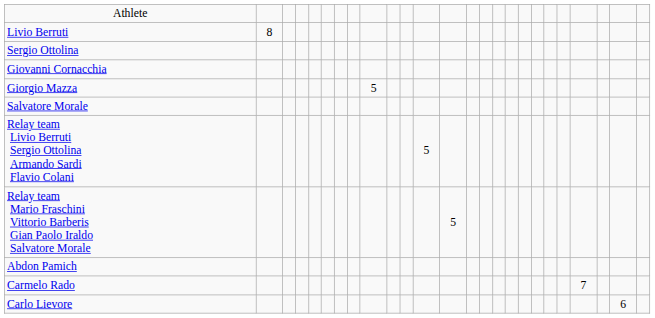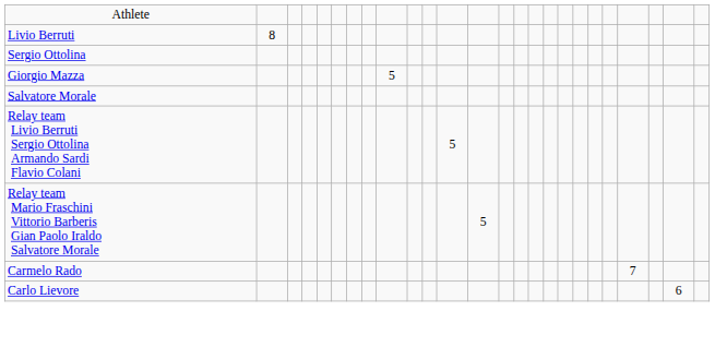- row: Giovanni Cornacchia
- row: Abdon Pamich
